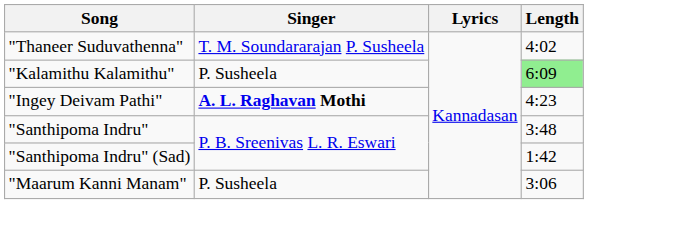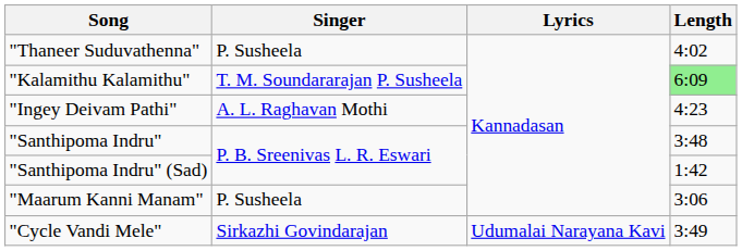"Thaneer Suduvathenna" | Singer: T. M. Soundararajan P. Susheela -> P. Susheela
"Kalamithu Kalamithu" | Singer: P. Susheela -> T. M. Soundararajan P. Susheela
"Ingey Deivam Pathi" | Singer: bold -> normal
+ row: "Cycle Vandi Mele" | Sirkazhi Govindarajan | Udumalai Narayana Kavi | 3:49
